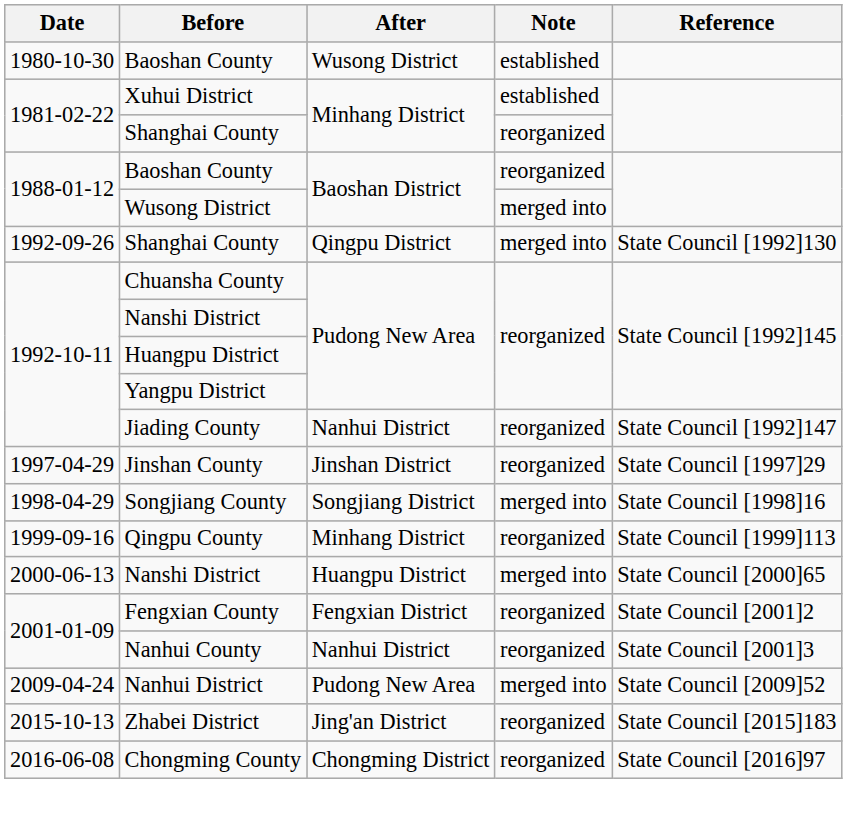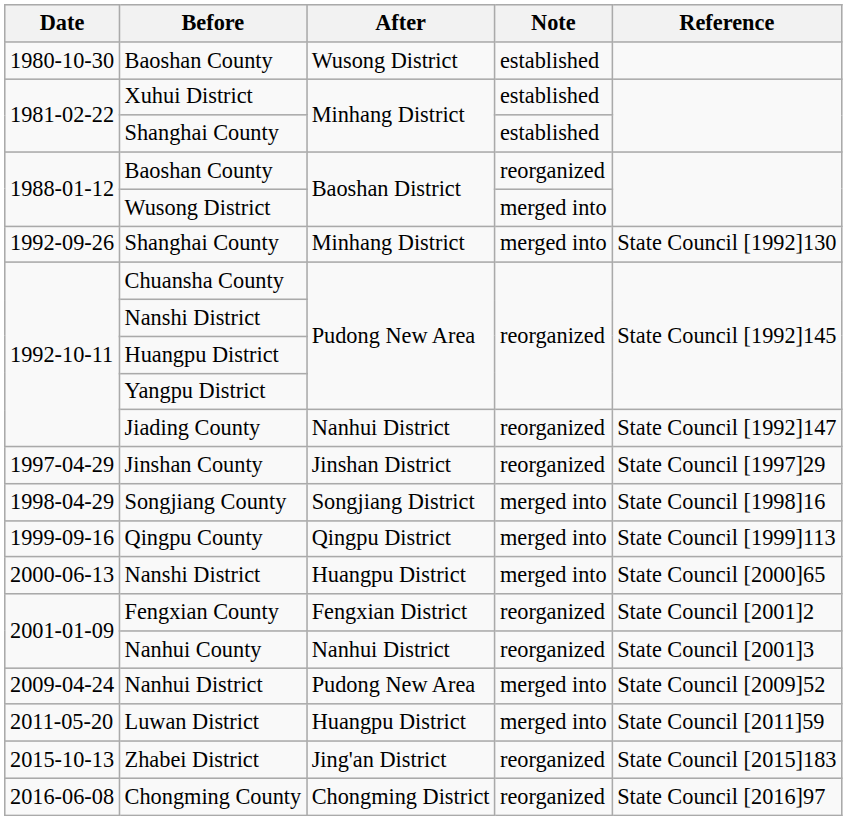1981-02-22 / Shanghai County | Note: reorganized -> established
1992-09-26 / Shanghai County | After: Qingpu District -> Minhang District
Qingpu County | After: Minhang District -> Qingpu District
Qingpu County | Note: reorganized -> merged into
+ row: 2011-05-20 | Luwan District | Huangpu District | merged into | State Council [2011]59
